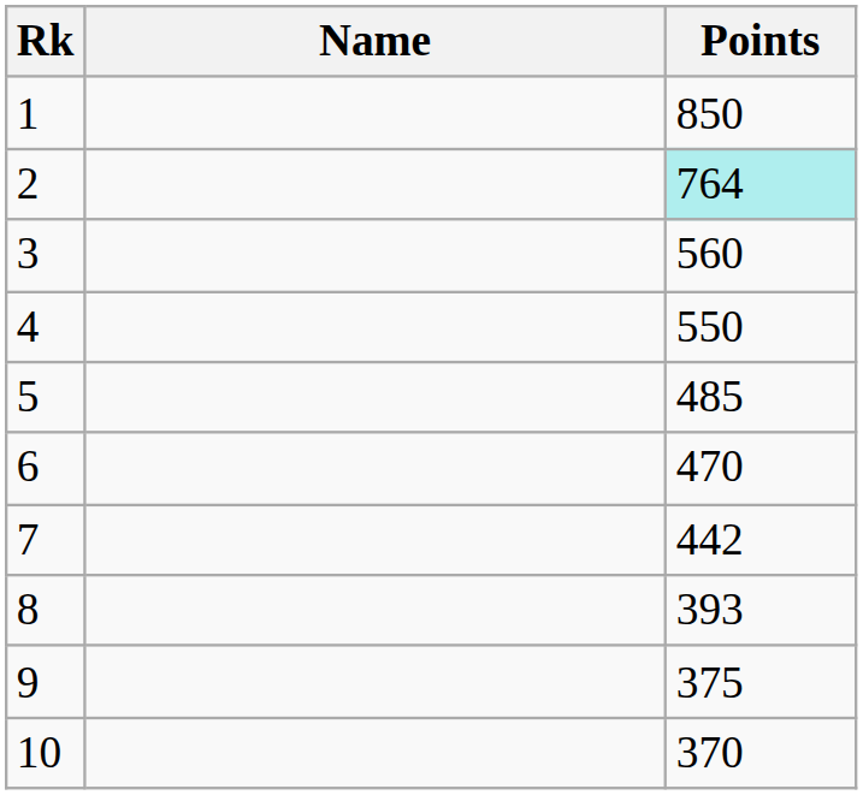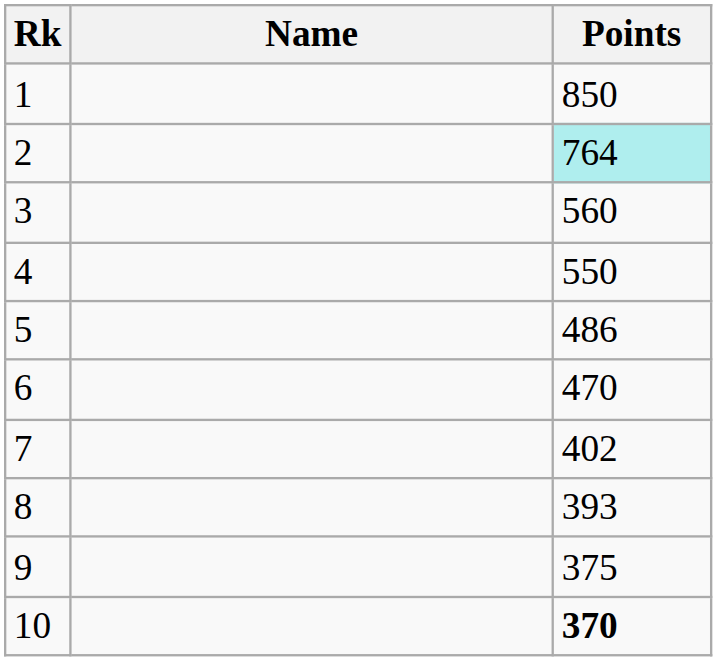5 | Points: 485 -> 486
7 | Points: 442 -> 402
10 | Points: normal -> bold
